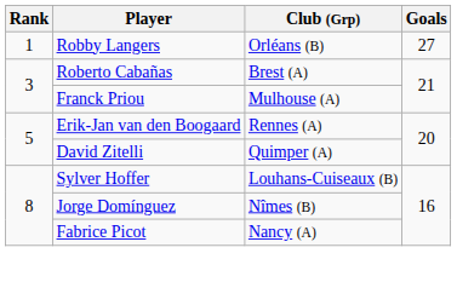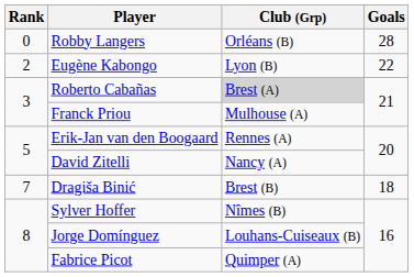Robby Langers | Rank: 1 -> 0
Robby Langers | Goals: 27 -> 28
+ row: 2 | Eugène Kabongo | Lyon (B) | 22
Roberto Cabañas | Club (Grp): no background -> lightgrey background
David Zitelli | Club (Grp): Quimper (A) -> Nancy (A)
+ row: 7 | Dragiša Binić | Brest (B) | 18
Sylver Hoffer | Club (Grp): Louhans-Cuiseaux (B) -> Nîmes (B)
Jorge Domínguez | Club (Grp): Nîmes (B) -> Louhans-Cuiseaux (B)
Fabrice Picot | Club (Grp): Nancy (A) -> Quimper (A)
